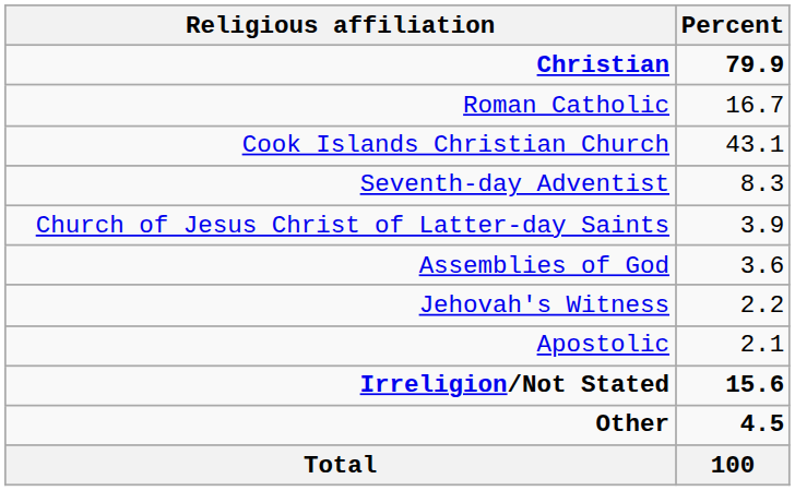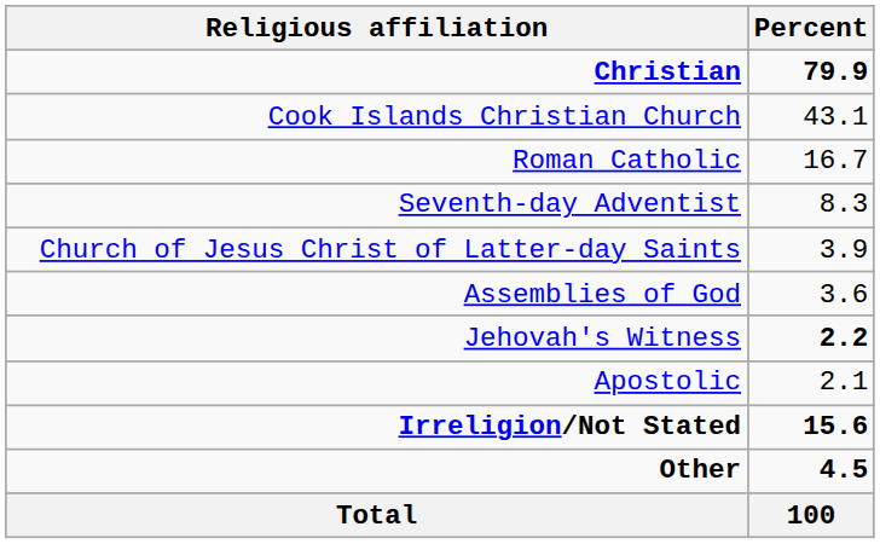rows swapped: Cook Islands Christian Church <-> Roman Catholic
Jehovah's Witness | Percent: normal -> bold
